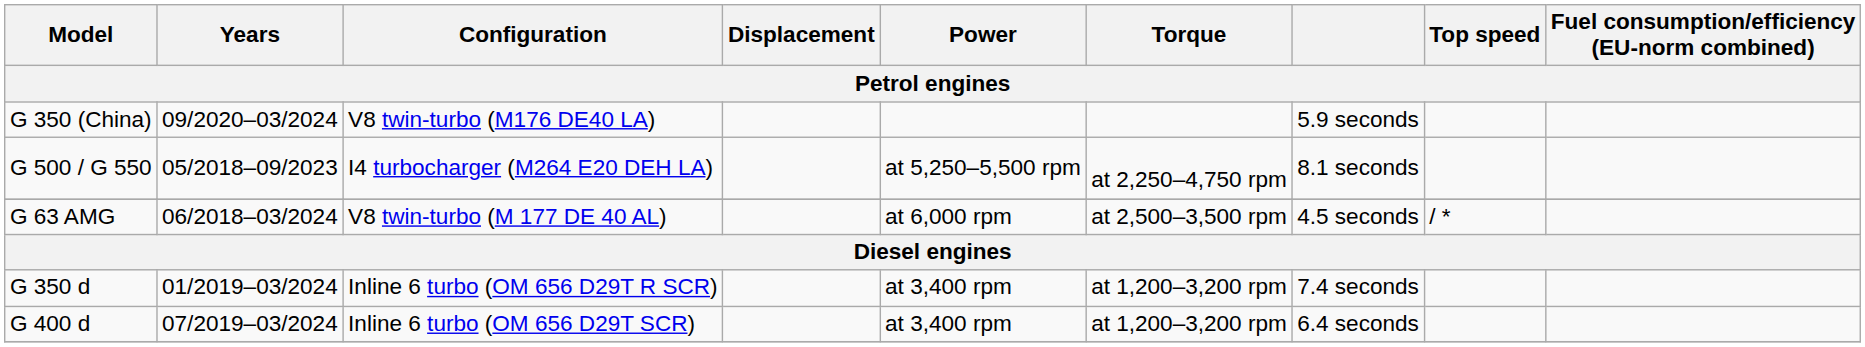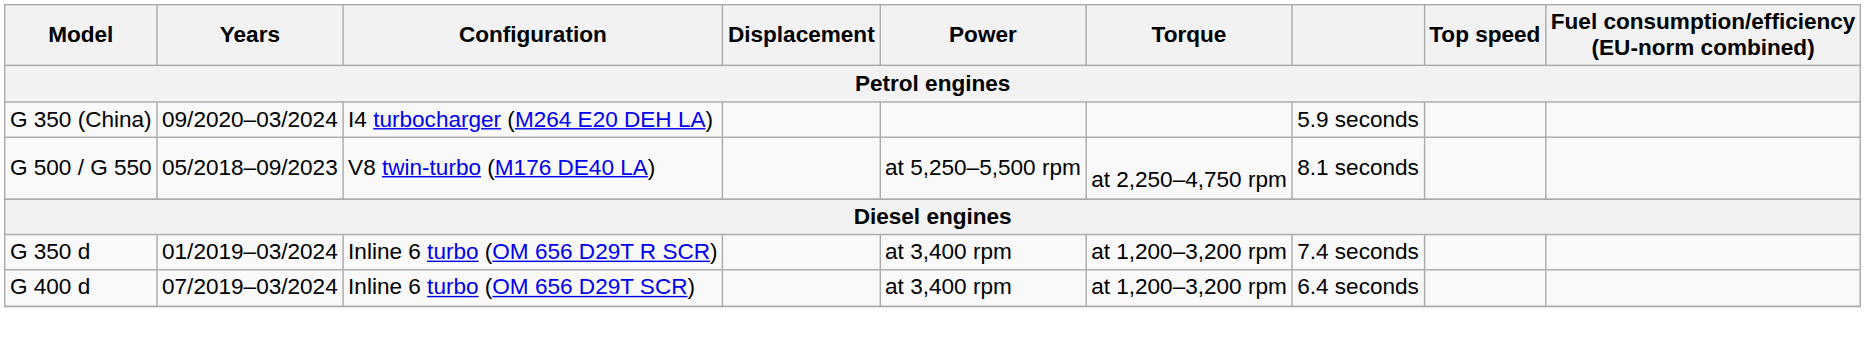G 350 (China) | Configuration: V8 twin-turbo (M176 DE40 LA) -> I4 turbocharger (M264 E20 DEH LA)
G 500 / G 550 | Configuration: I4 turbocharger (M264 E20 DEH LA) -> V8 twin-turbo (M176 DE40 LA)
- row: G 63 AMG | 06/2018–03/2024 | V8 twin-turbo (M 177 DE 40 AL) | at 6,000 rpm | at 2,500–3,500 rpm | 4.5 seconds | / *
